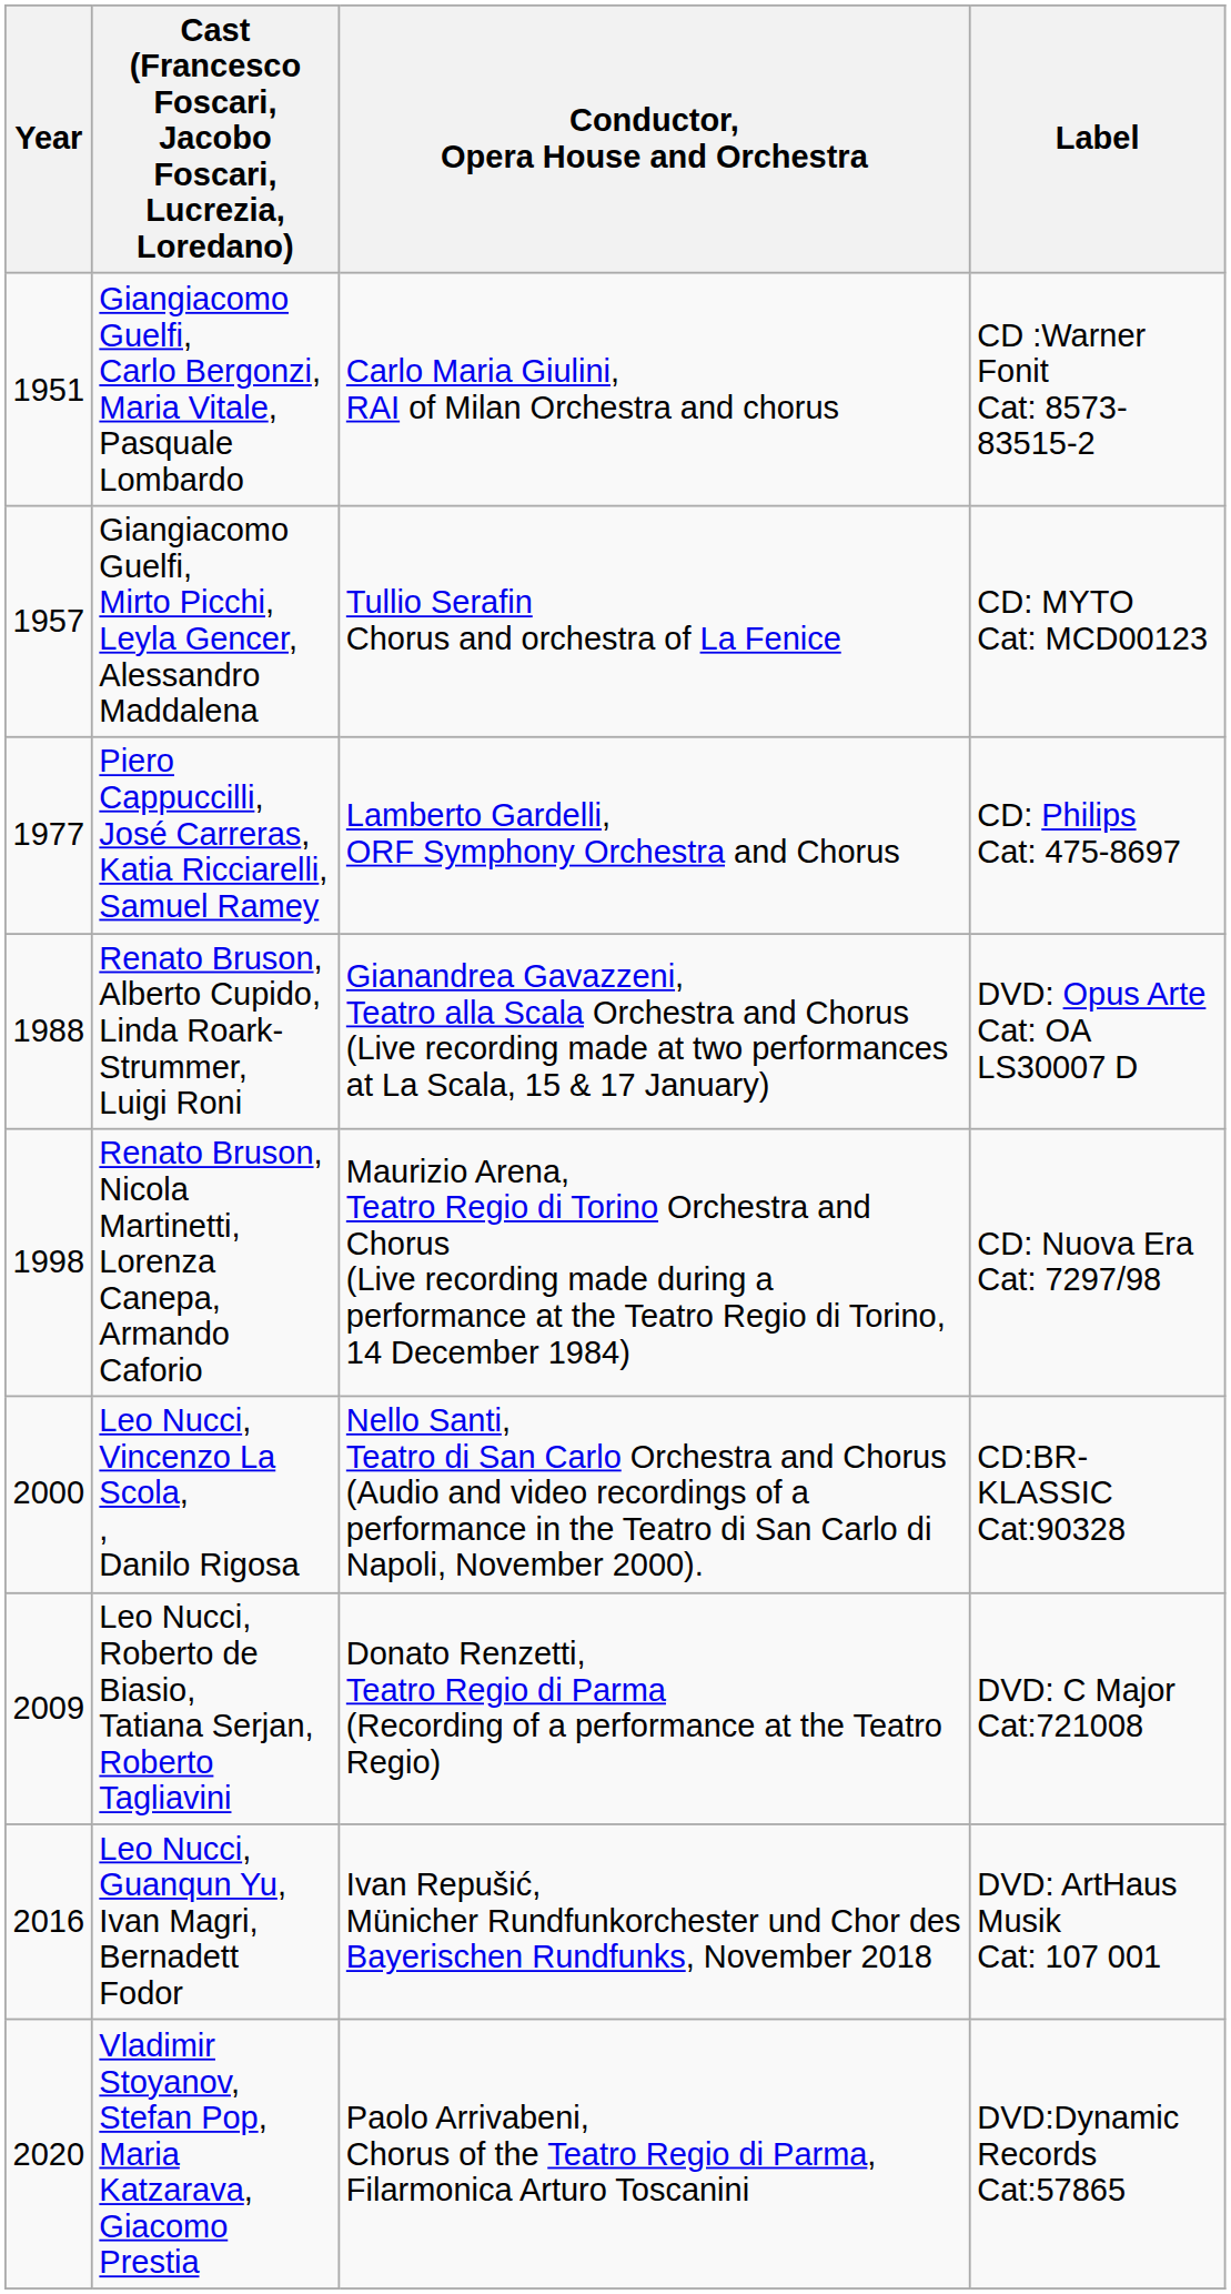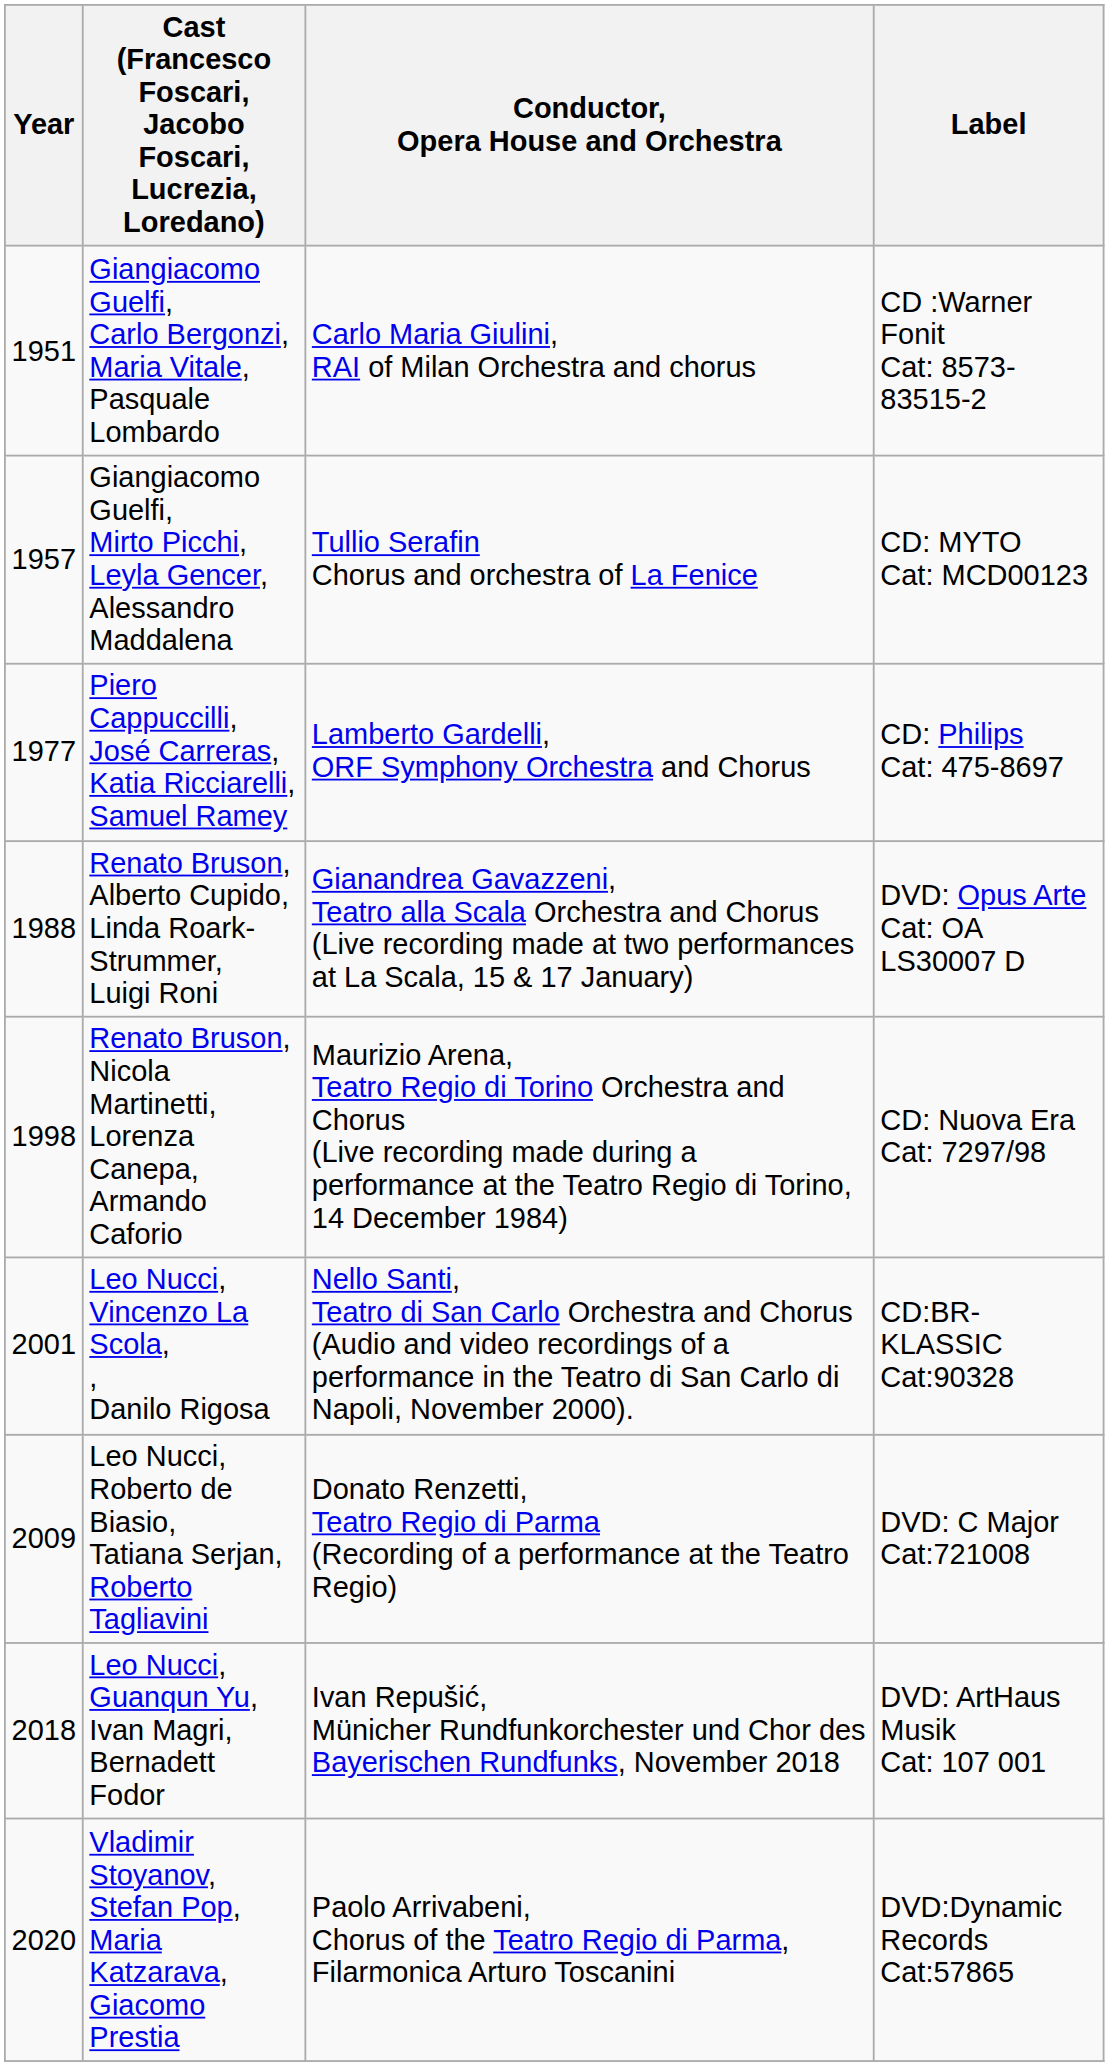Leo Nucci, Vincenzo La Scola, , Danilo Rigosa | Year: 2000 -> 2001
Leo Nucci, Guanqun Yu, Ivan Magri, Bernadett Fodor | Year: 2016 -> 2018
